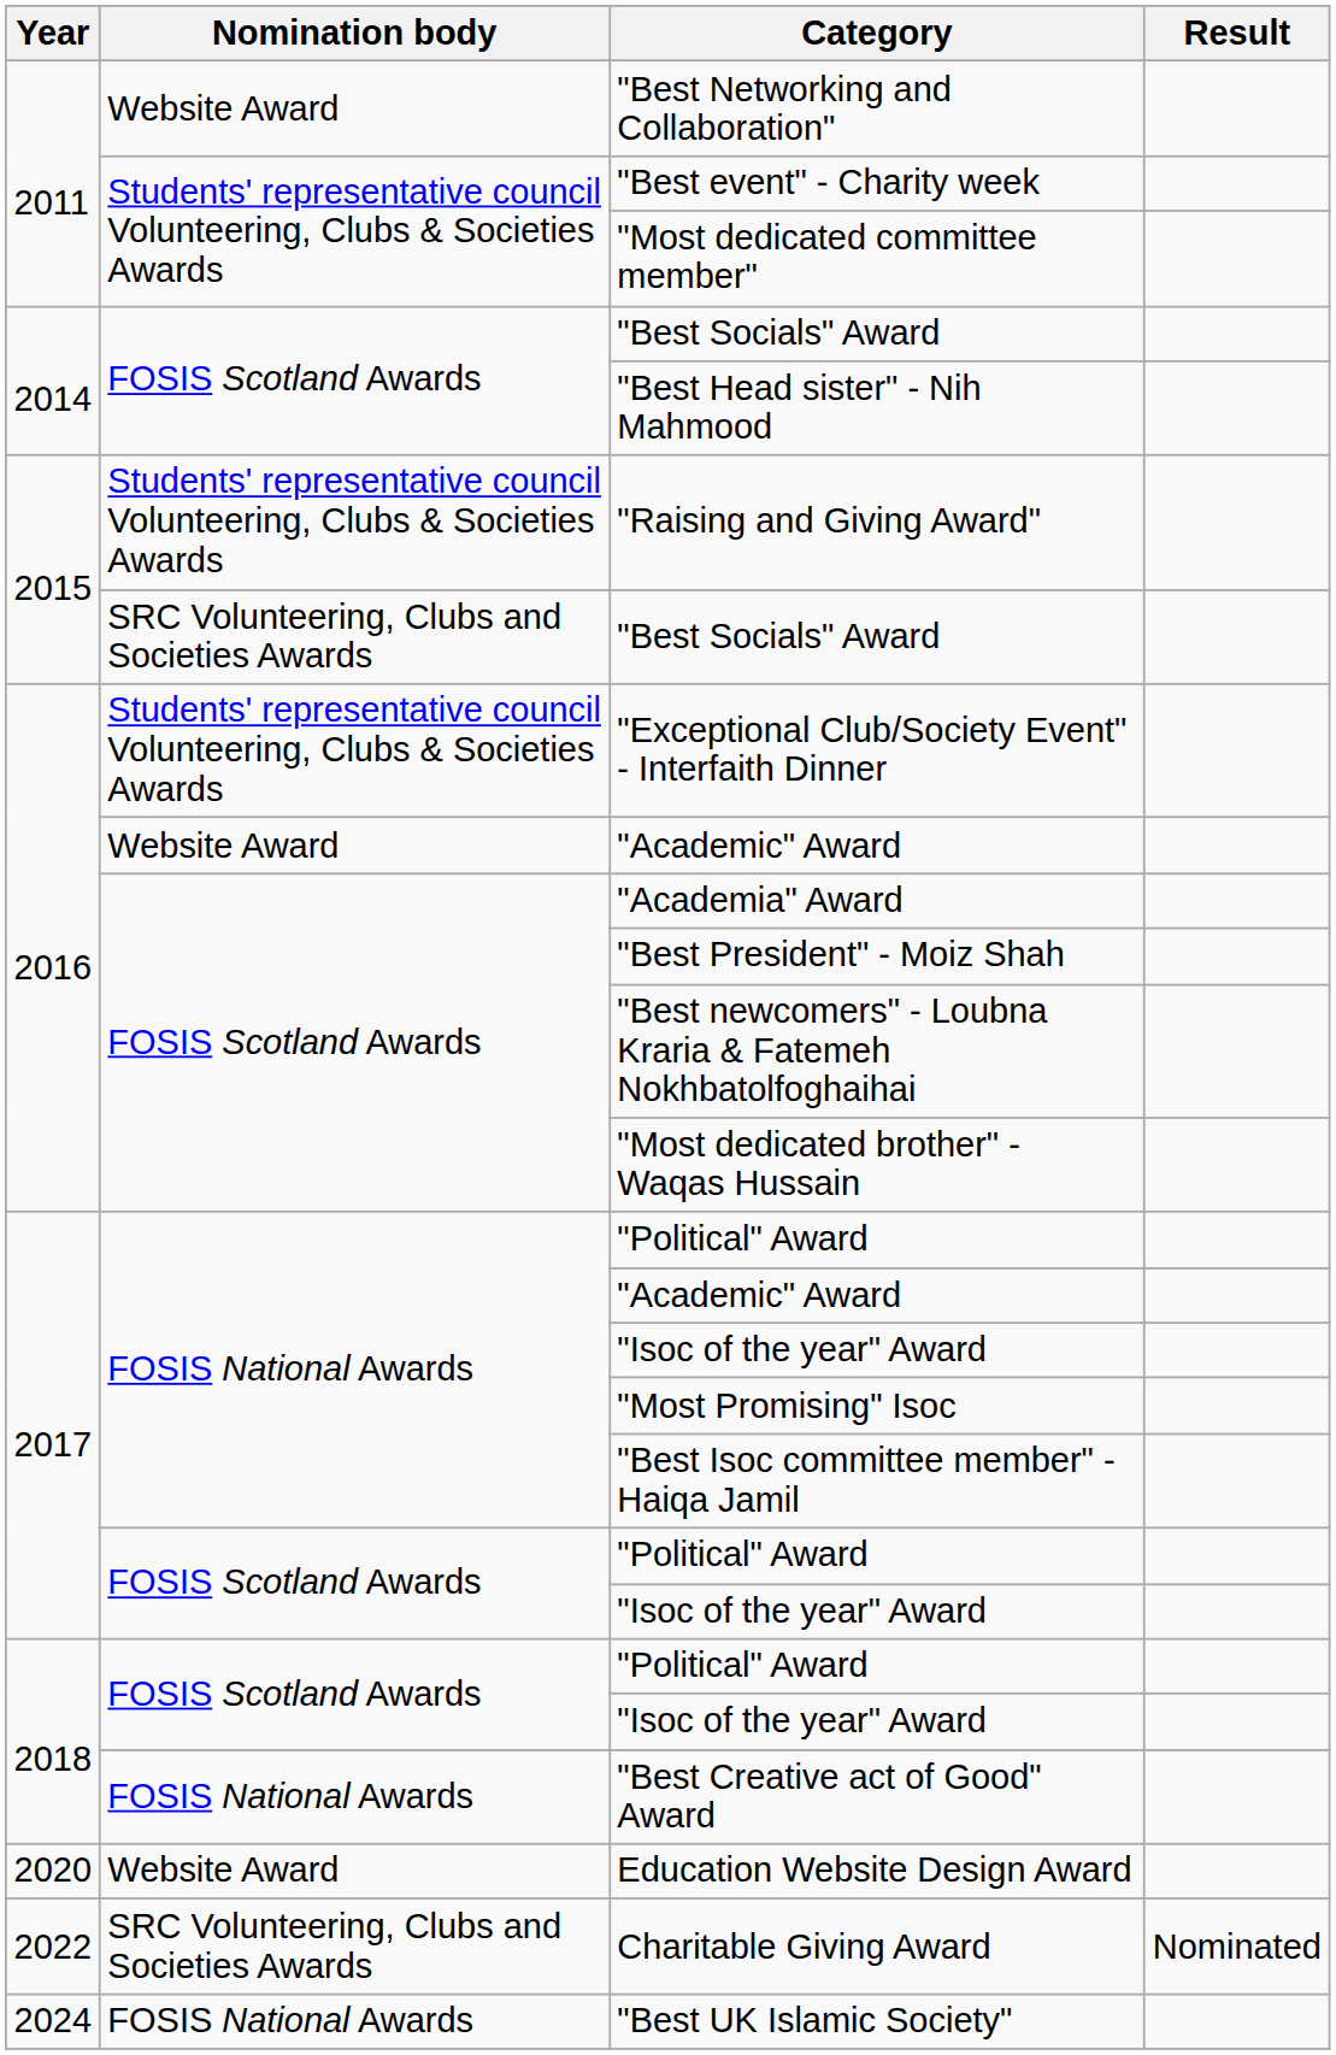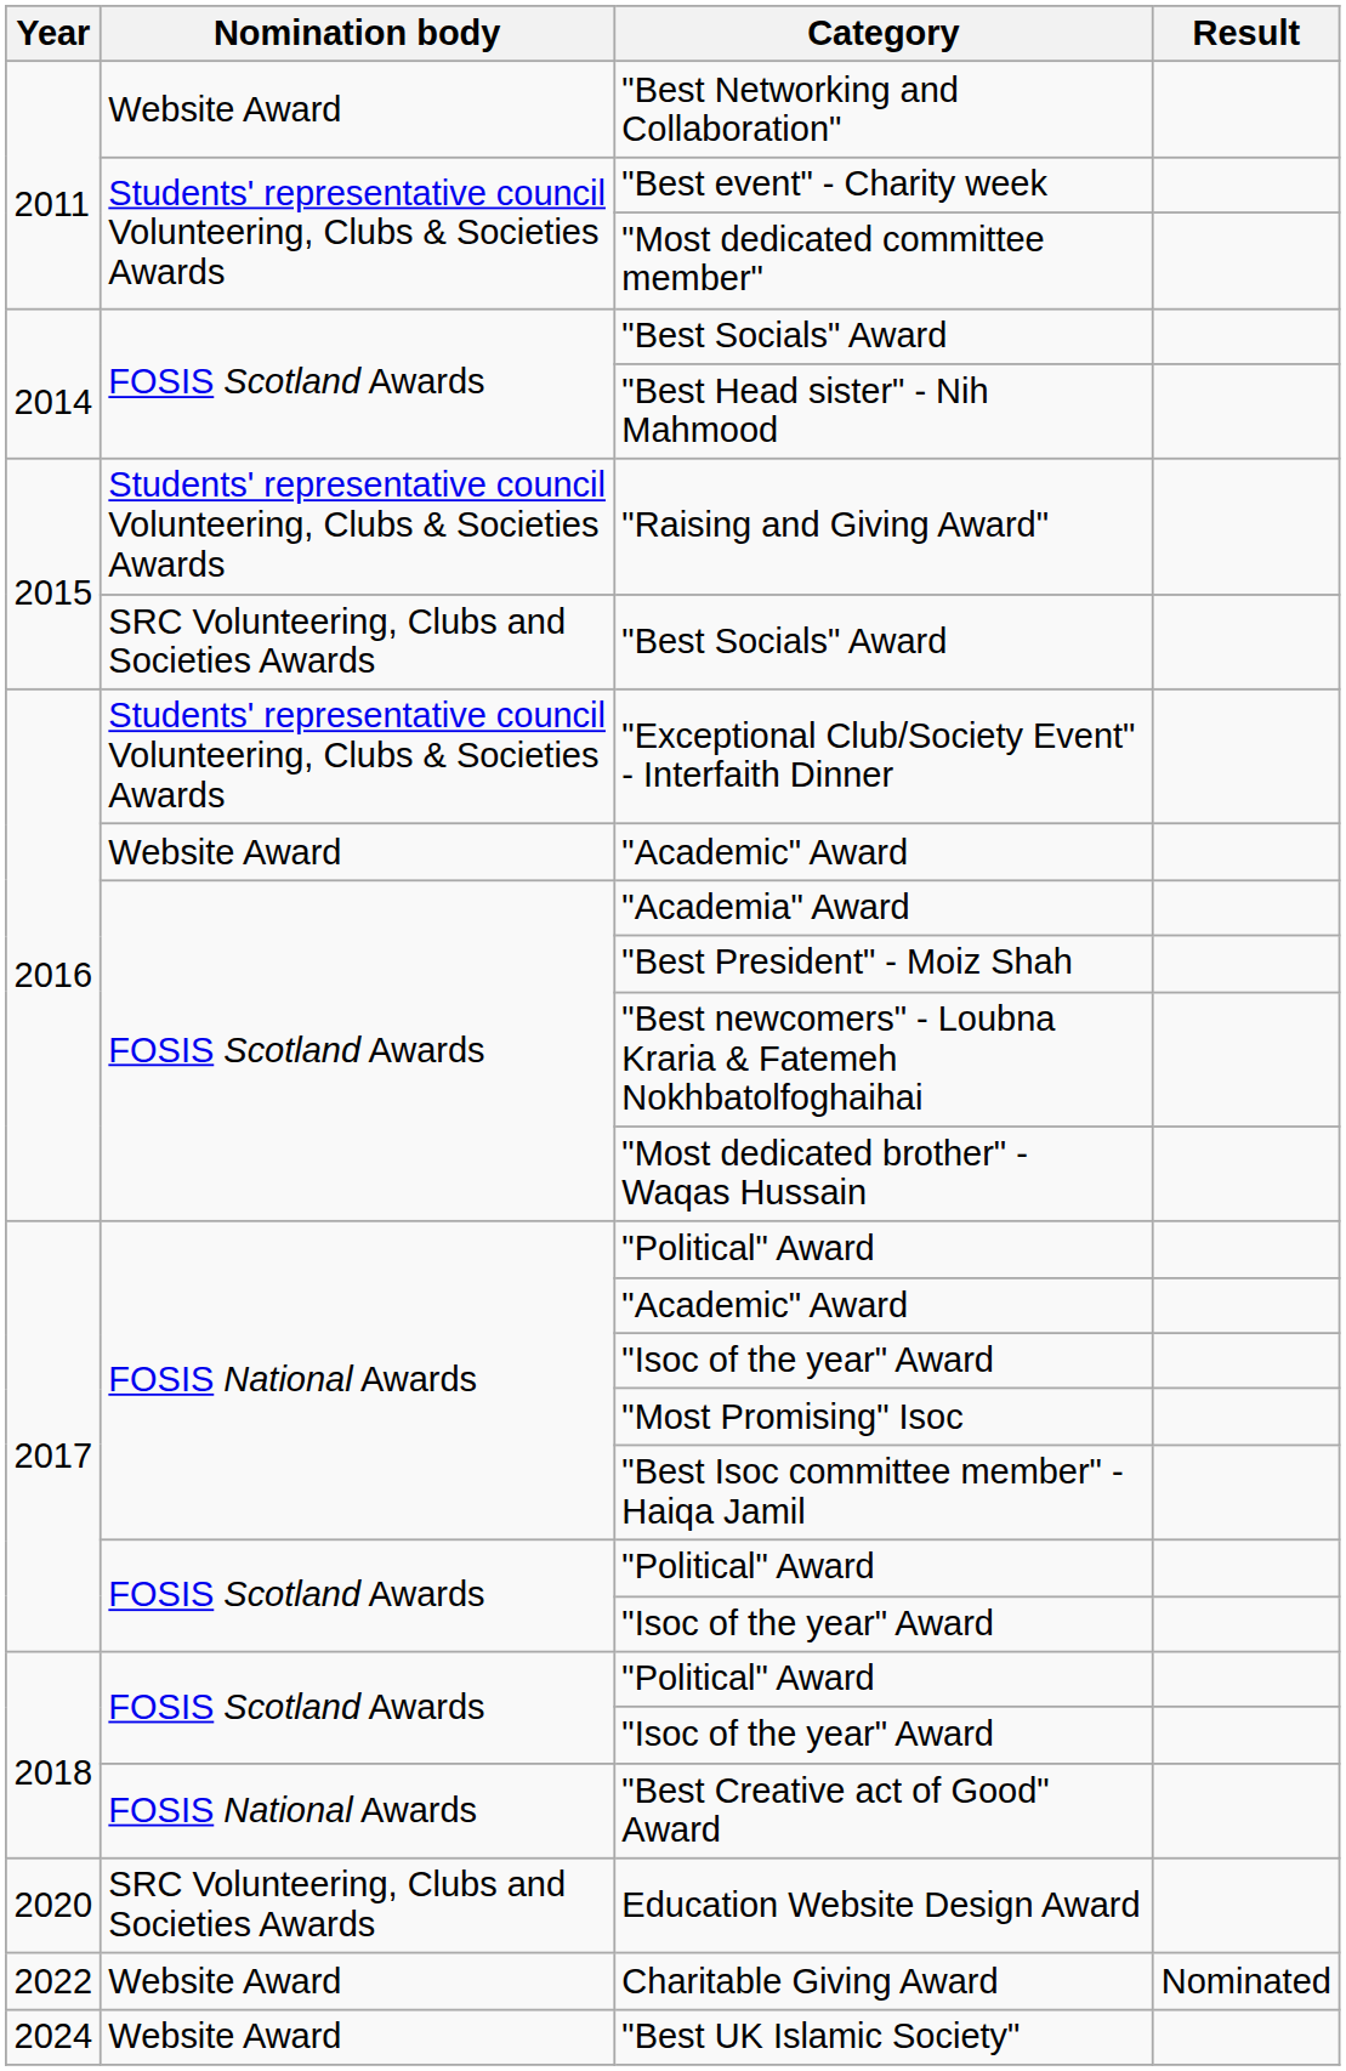Education Website Design Award | Nomination body: Website Award -> SRC Volunteering, Clubs and Societies Awards
Charitable Giving Award | Nomination body: SRC Volunteering, Clubs and Societies Awards -> Website Award
"Best UK Islamic Society" | Nomination body: FOSIS National Awards -> Website Award
